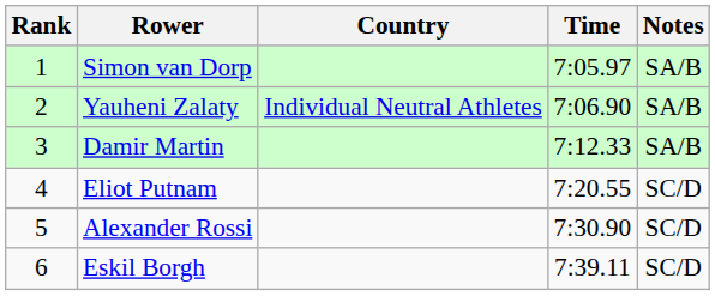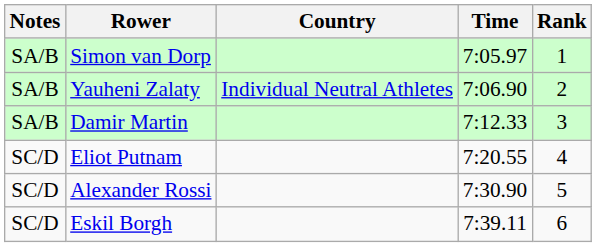columns swapped: Rank <-> Notes
